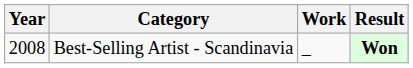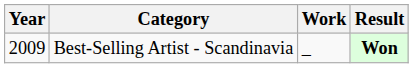Best-Selling Artist - Scandinavia | Year: 2008 -> 2009
